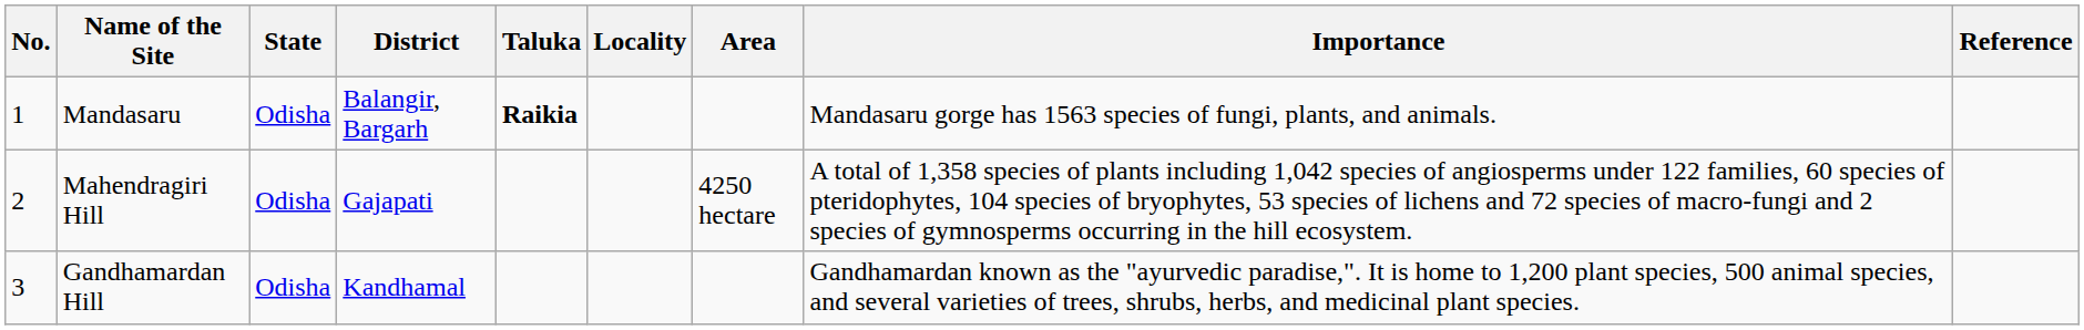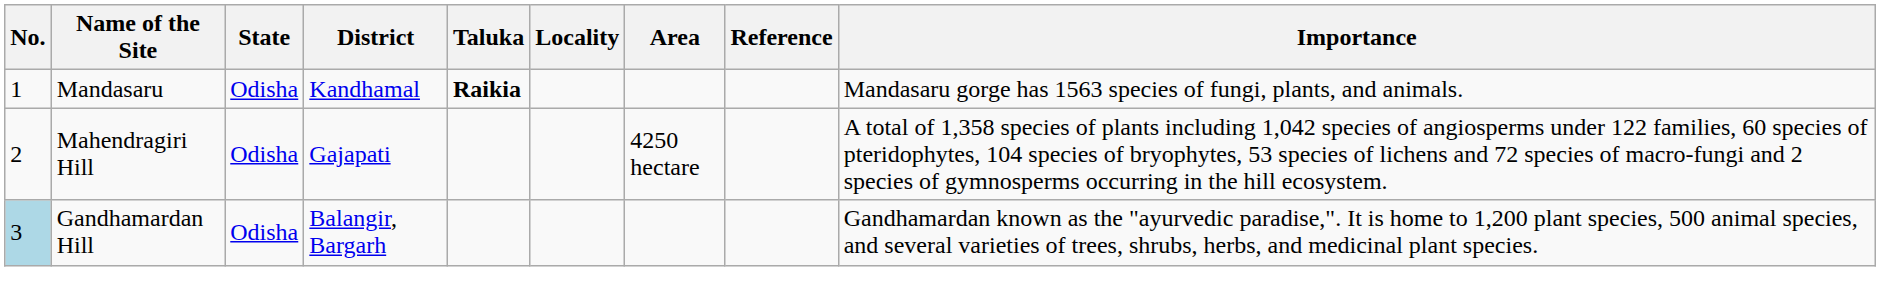columns swapped: Importance <-> Reference
Mandasaru | District: Balangir, Bargarh -> Kandhamal
Gandhamardan Hill | No.: no background -> lightblue background
Gandhamardan Hill | District: Kandhamal -> Balangir, Bargarh
